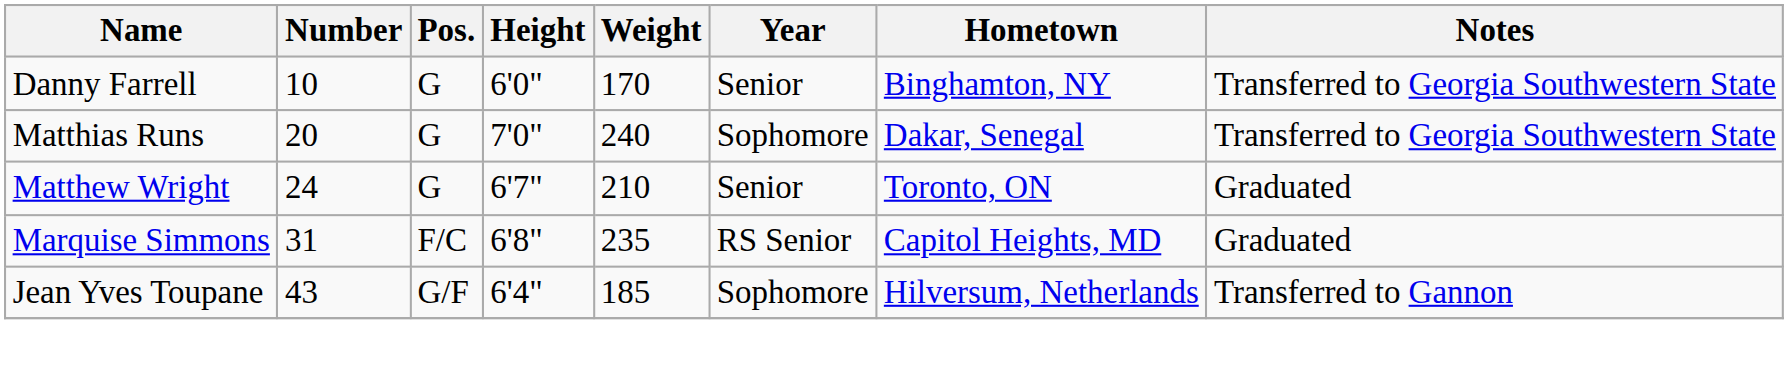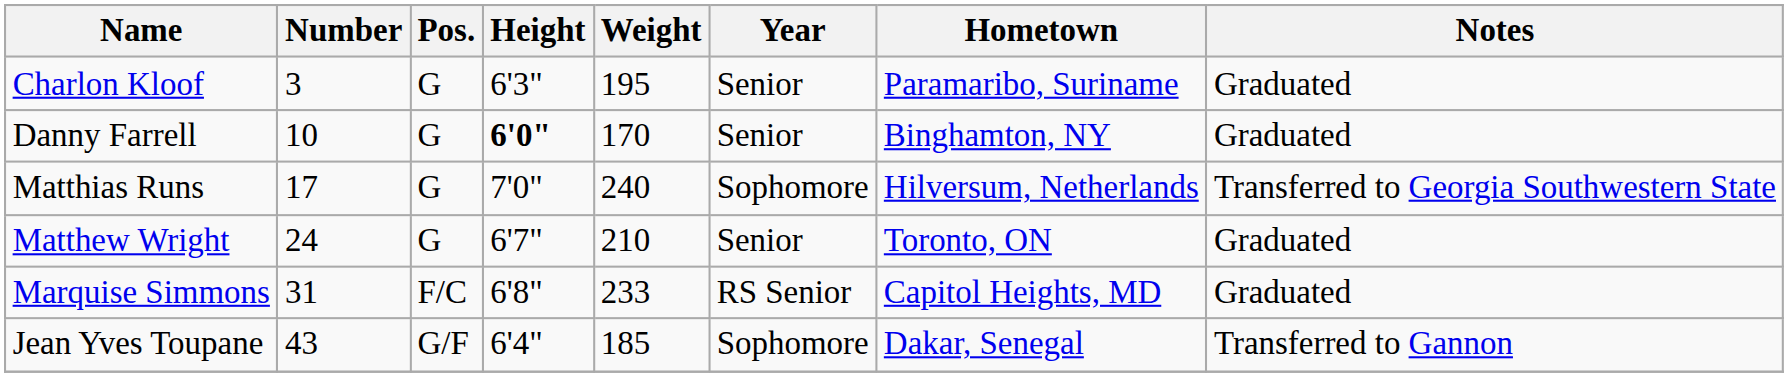+ row: Charlon Kloof | 3 | G | 6'3" | 195 | Senior | Paramaribo, Suriname | Graduated
Danny Farrell | Height: normal -> bold
Danny Farrell | Notes: Transferred to Georgia Southwestern State -> Graduated
Matthias Runs | Number: 20 -> 17
Matthias Runs | Hometown: Dakar, Senegal -> Hilversum, Netherlands
Marquise Simmons | Weight: 235 -> 233
Jean Yves Toupane | Hometown: Hilversum, Netherlands -> Dakar, Senegal
